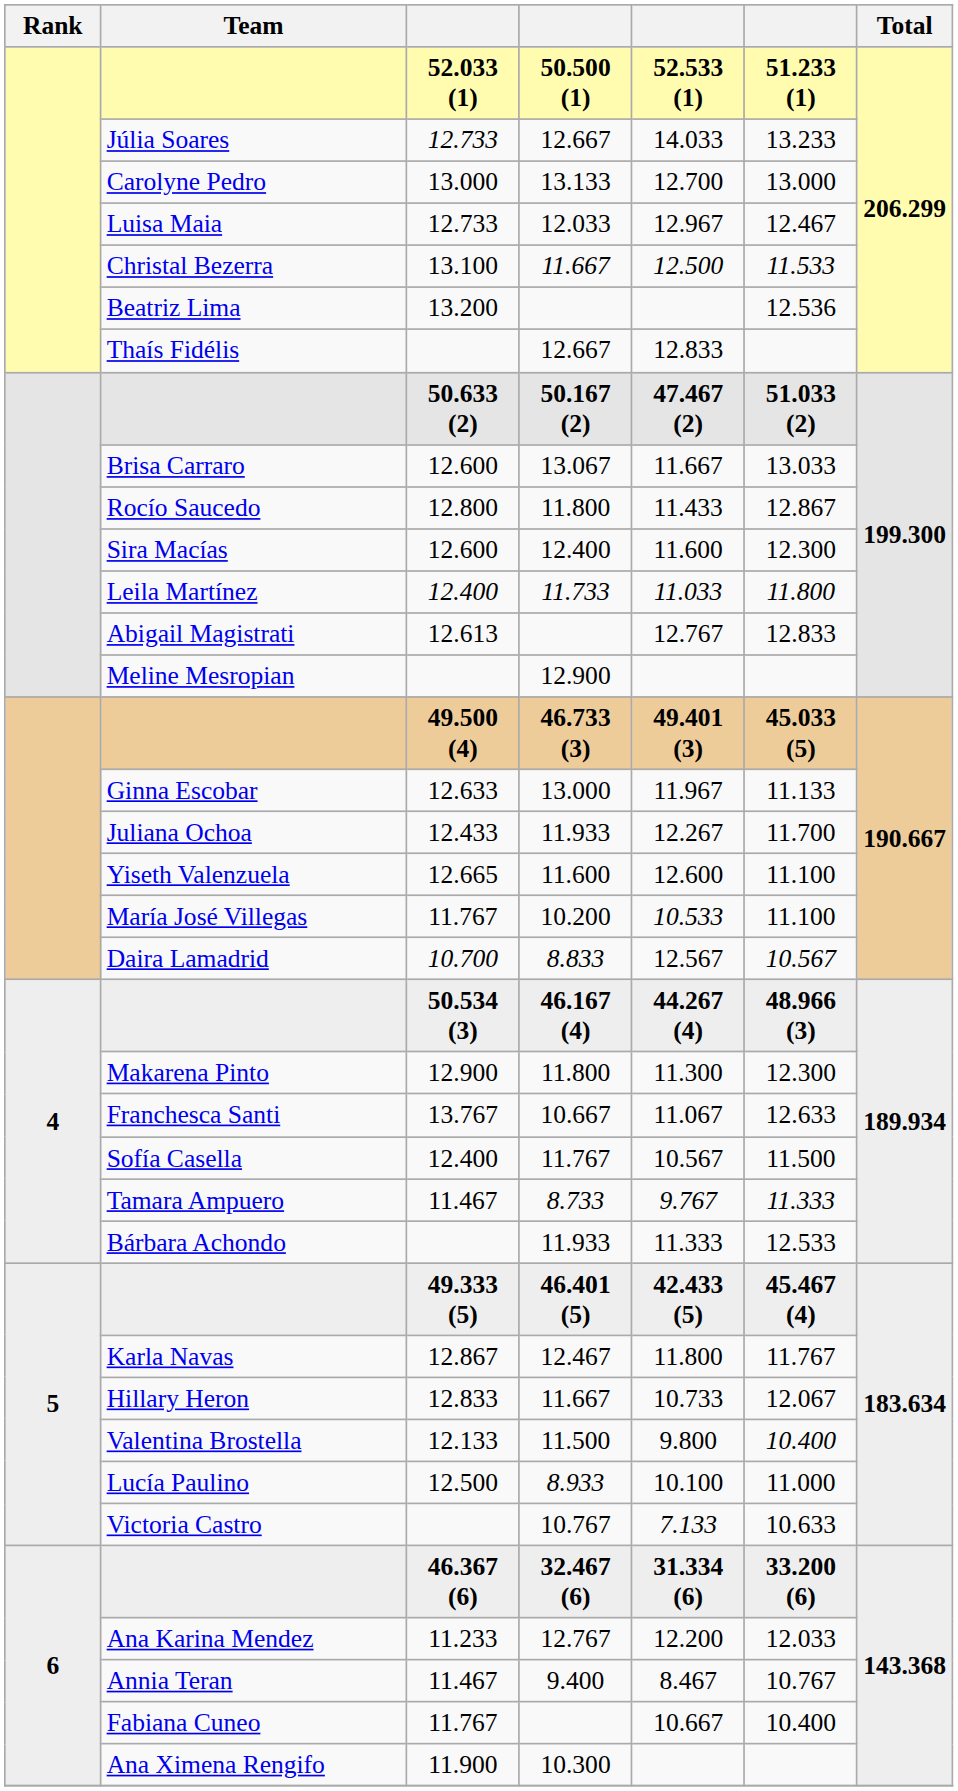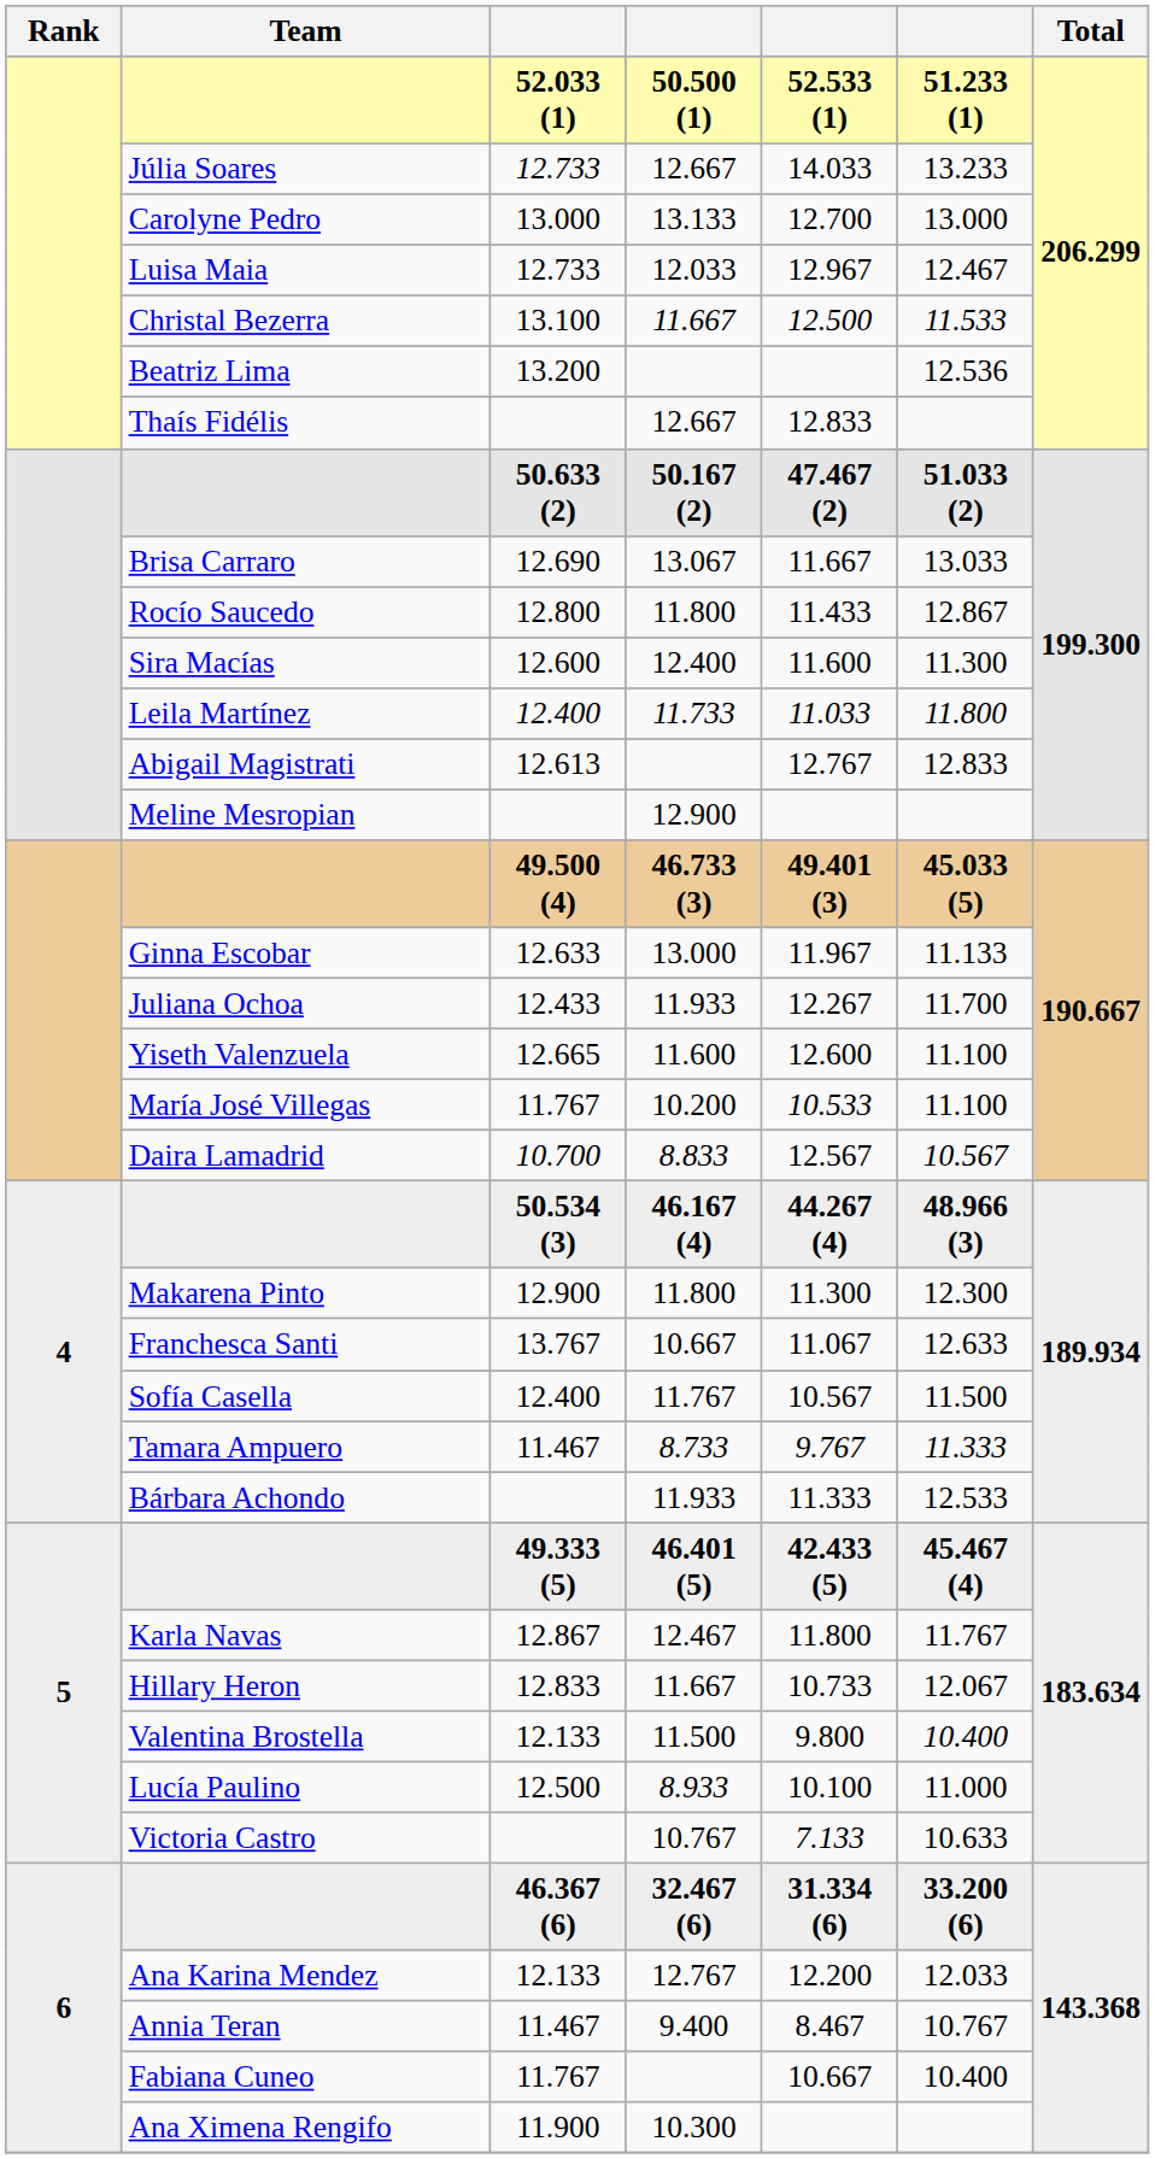Brisa Carraro | column 3: 12.600 -> 12.690
Sira Macías | column 6: 12.300 -> 11.300
Ana Karina Mendez | column 3: 11.233 -> 12.133
